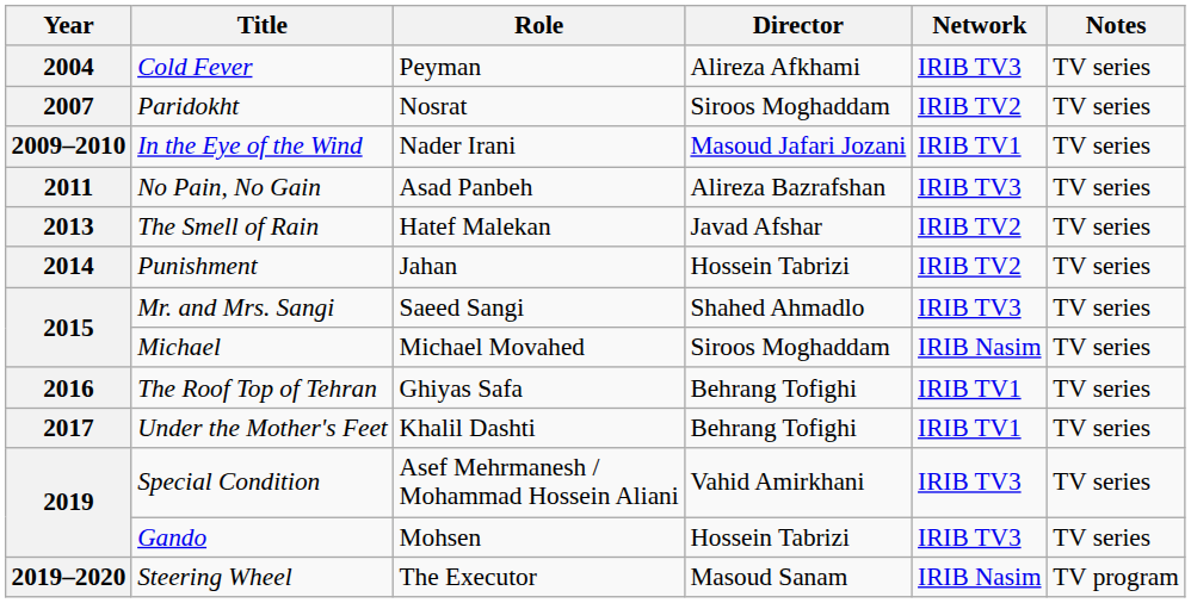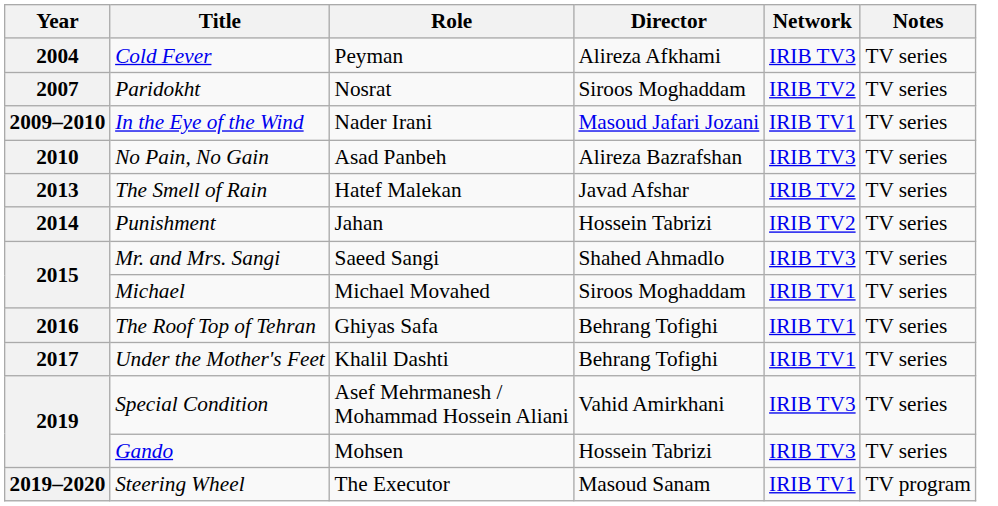No Pain, No Gain | Year: 2011 -> 2010
Michael | Network: IRIB Nasim -> IRIB TV1
Steering Wheel | Network: IRIB Nasim -> IRIB TV1
